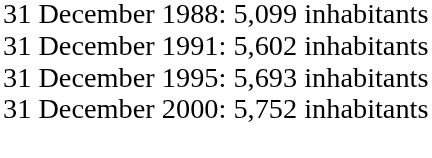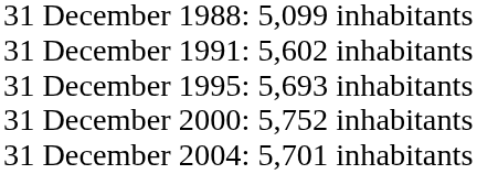+ row: 31 December 2004 | : 5,701 inhabitants
